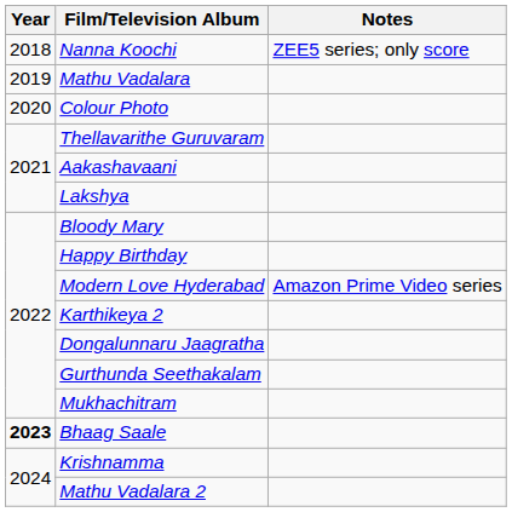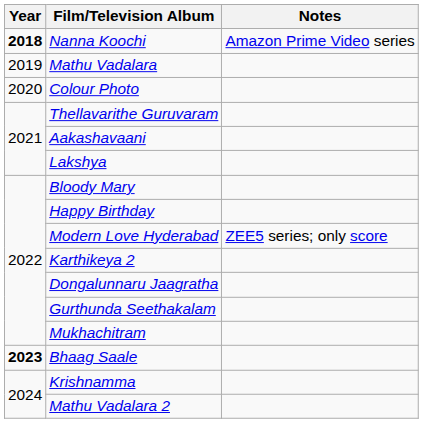Nanna Koochi | Year: normal -> bold
Nanna Koochi | Notes: ZEE5 series; only score -> Amazon Prime Video series
Modern Love Hyderabad | Notes: Amazon Prime Video series -> ZEE5 series; only score
